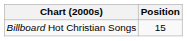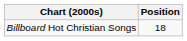Billboard Hot Christian Songs | Position: 15 -> 18
